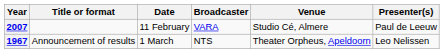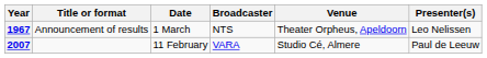rows swapped: 1967 <-> 2007
